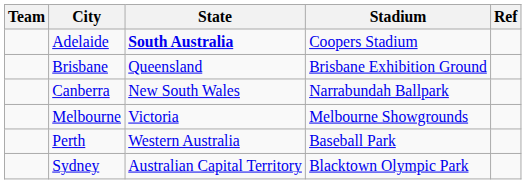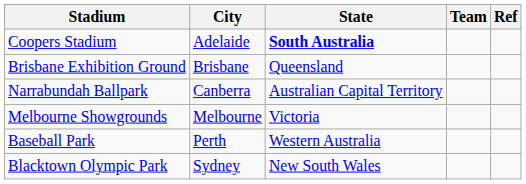columns swapped: Team <-> Stadium
Canberra | State: New South Wales -> Australian Capital Territory
Sydney | State: Australian Capital Territory -> New South Wales
